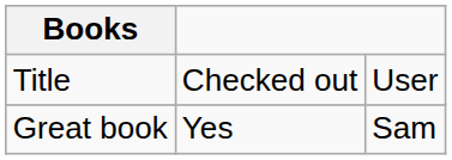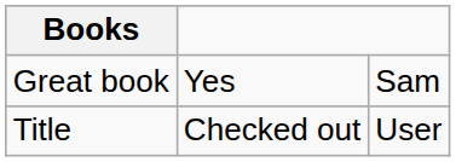rows swapped: Title <-> Great book
